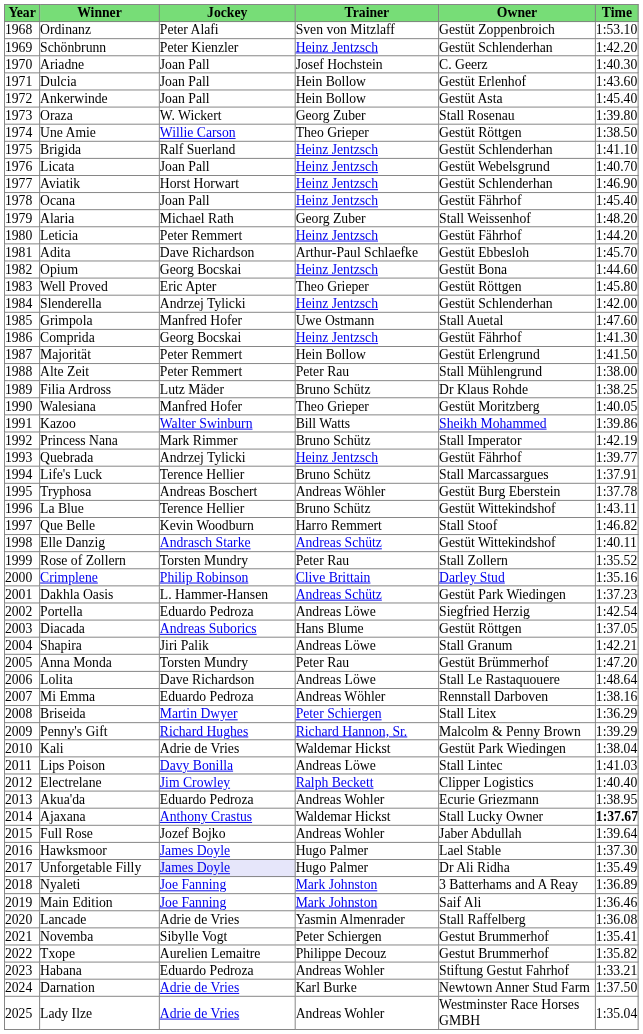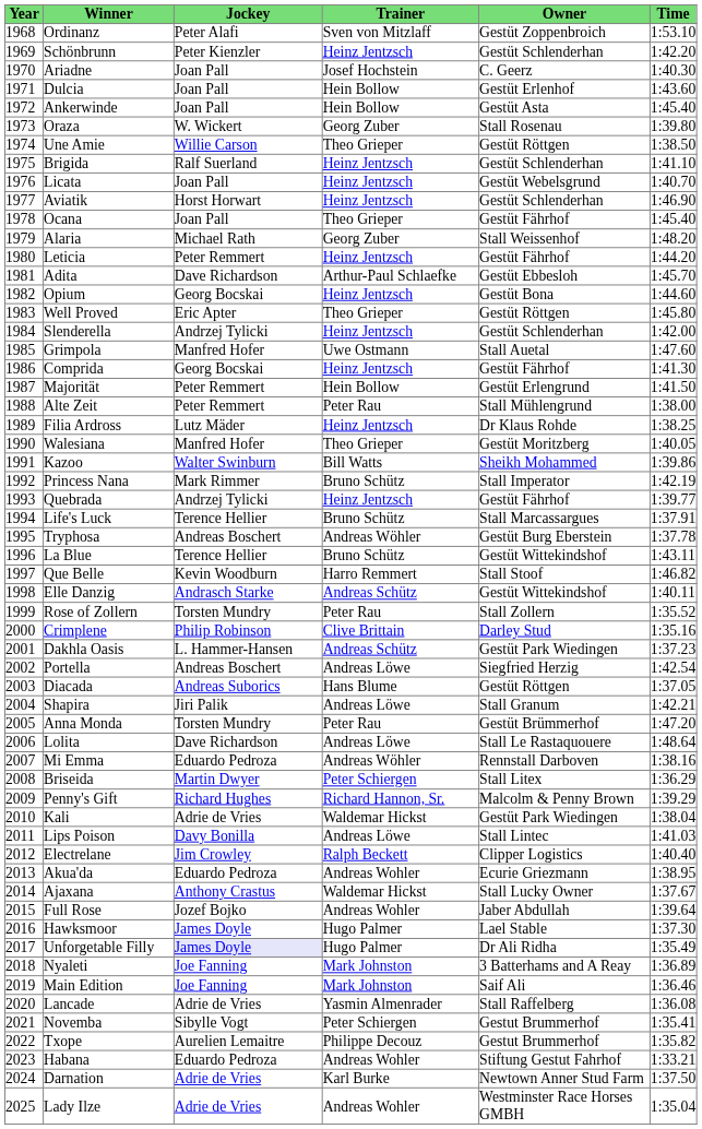Ocana | Trainer: Heinz Jentzsch -> Theo Grieper
Filia Ardross | Trainer: Bruno Schütz -> Heinz Jentzsch
Portella | Jockey: Eduardo Pedroza -> Andreas Boschert
Ajaxana | Time: bold -> normal
